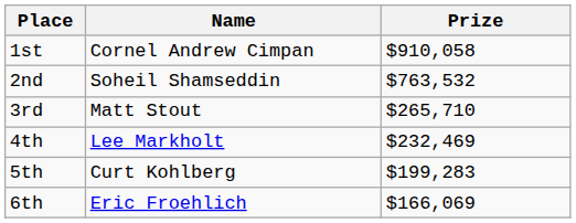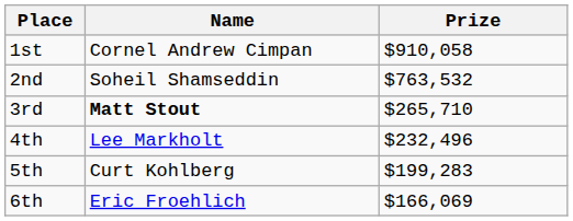3rd | Name: normal -> bold
4th | Prize: $232,469 -> $232,496
